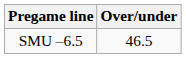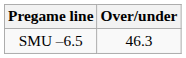SMU –6.5 | Over/under: 46.5 -> 46.3
